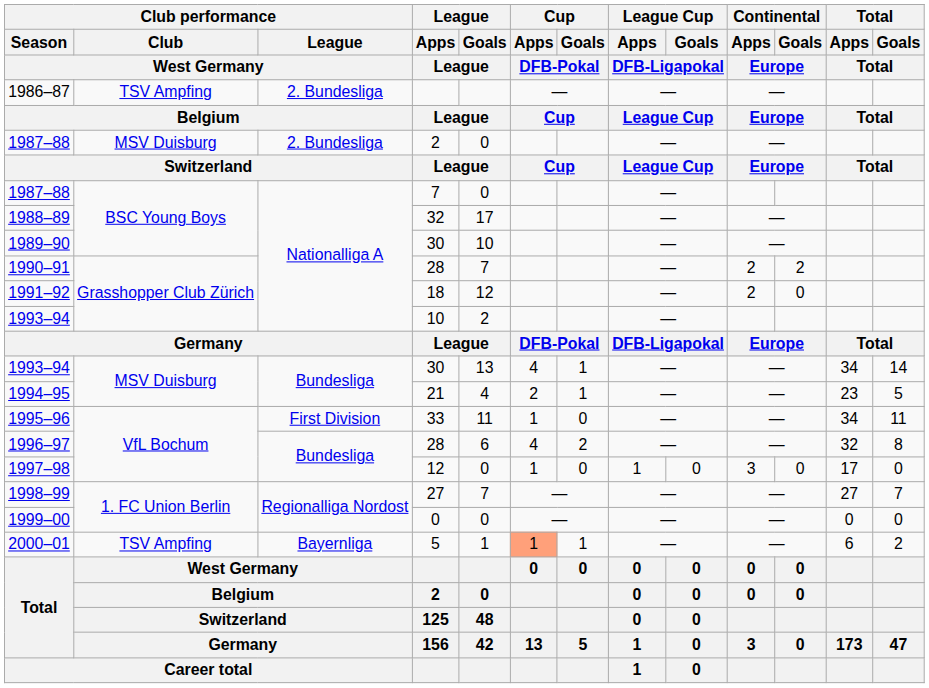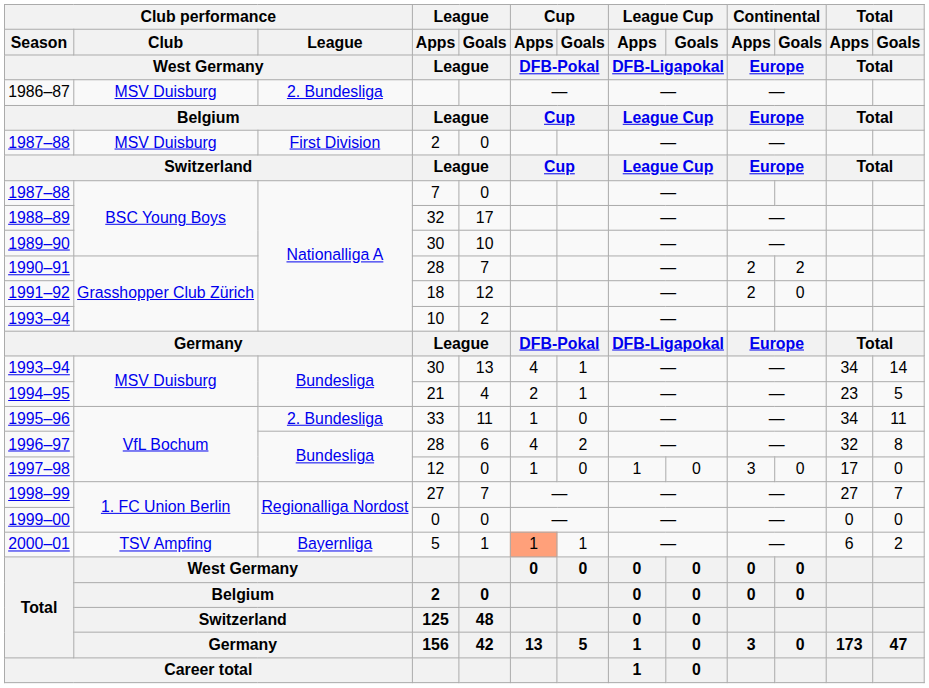1986–87 | Club performance / Club / West Germany: TSV Ampfing -> MSV Duisburg
1987–88 / 2 | Club performance / League / West Germany: 2. Bundesliga -> First Division
1995–96 | Club performance / League / West Germany: First Division -> 2. Bundesliga
